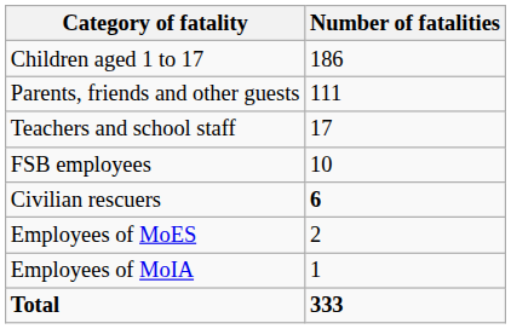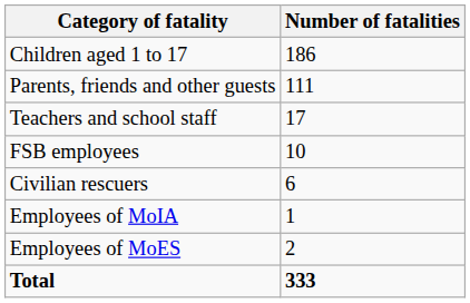Civilian rescuers | Number of fatalities: bold -> normal
rows swapped: Employees of MoES <-> Employees of MoIA
